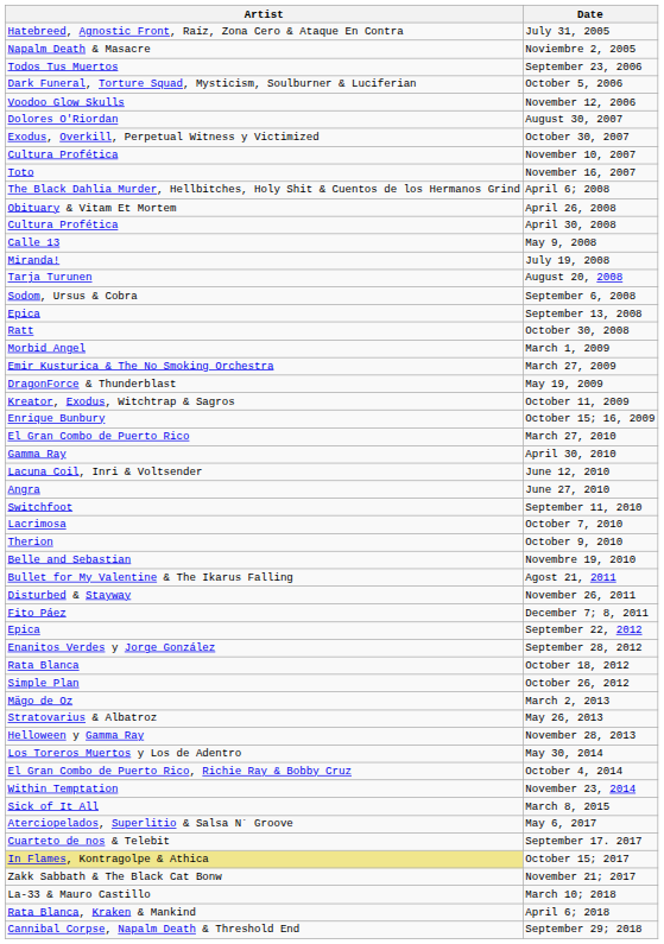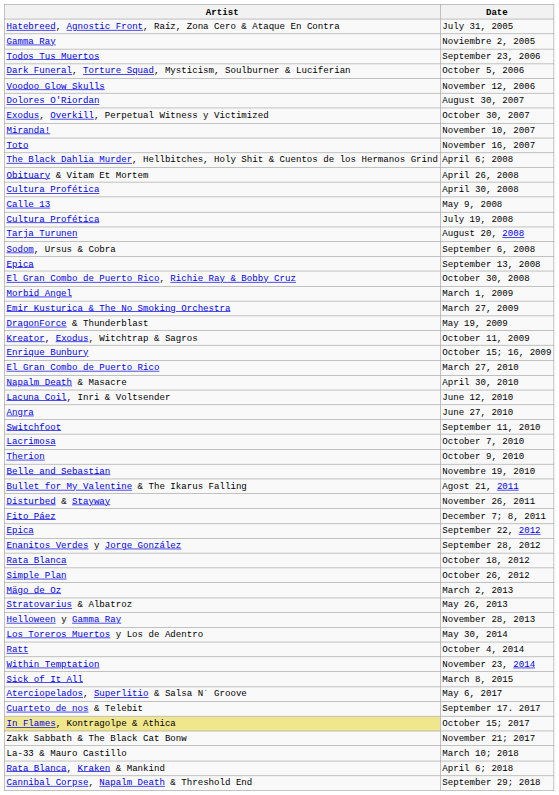Noviembre 2, 2005 | Artist: Napalm Death & Masacre -> Gamma Ray
November 10, 2007 | Artist: Cultura Profética -> Miranda!
July 19, 2008 | Artist: Miranda! -> Cultura Profética
October 30, 2008 | Artist: Ratt -> El Gran Combo de Puerto Rico, Richie Ray & Bobby Cruz
April 30, 2010 | Artist: Gamma Ray -> Napalm Death & Masacre
October 4, 2014 | Artist: El Gran Combo de Puerto Rico, Richie Ray & Bobby Cruz -> Ratt
